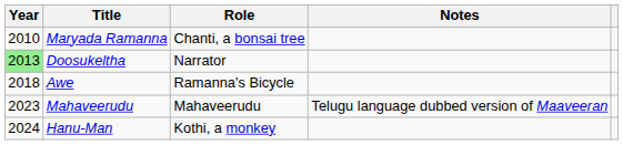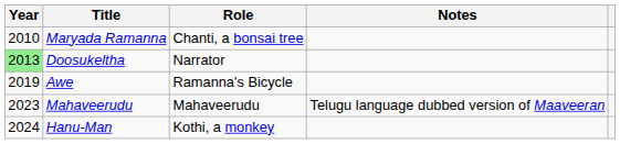Awe | Year: 2018 -> 2019
